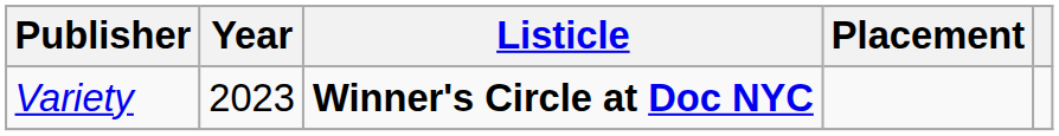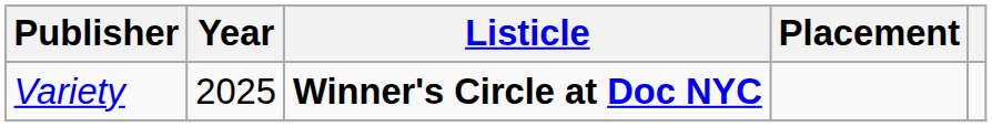Variety | Year: 2023 -> 2025
